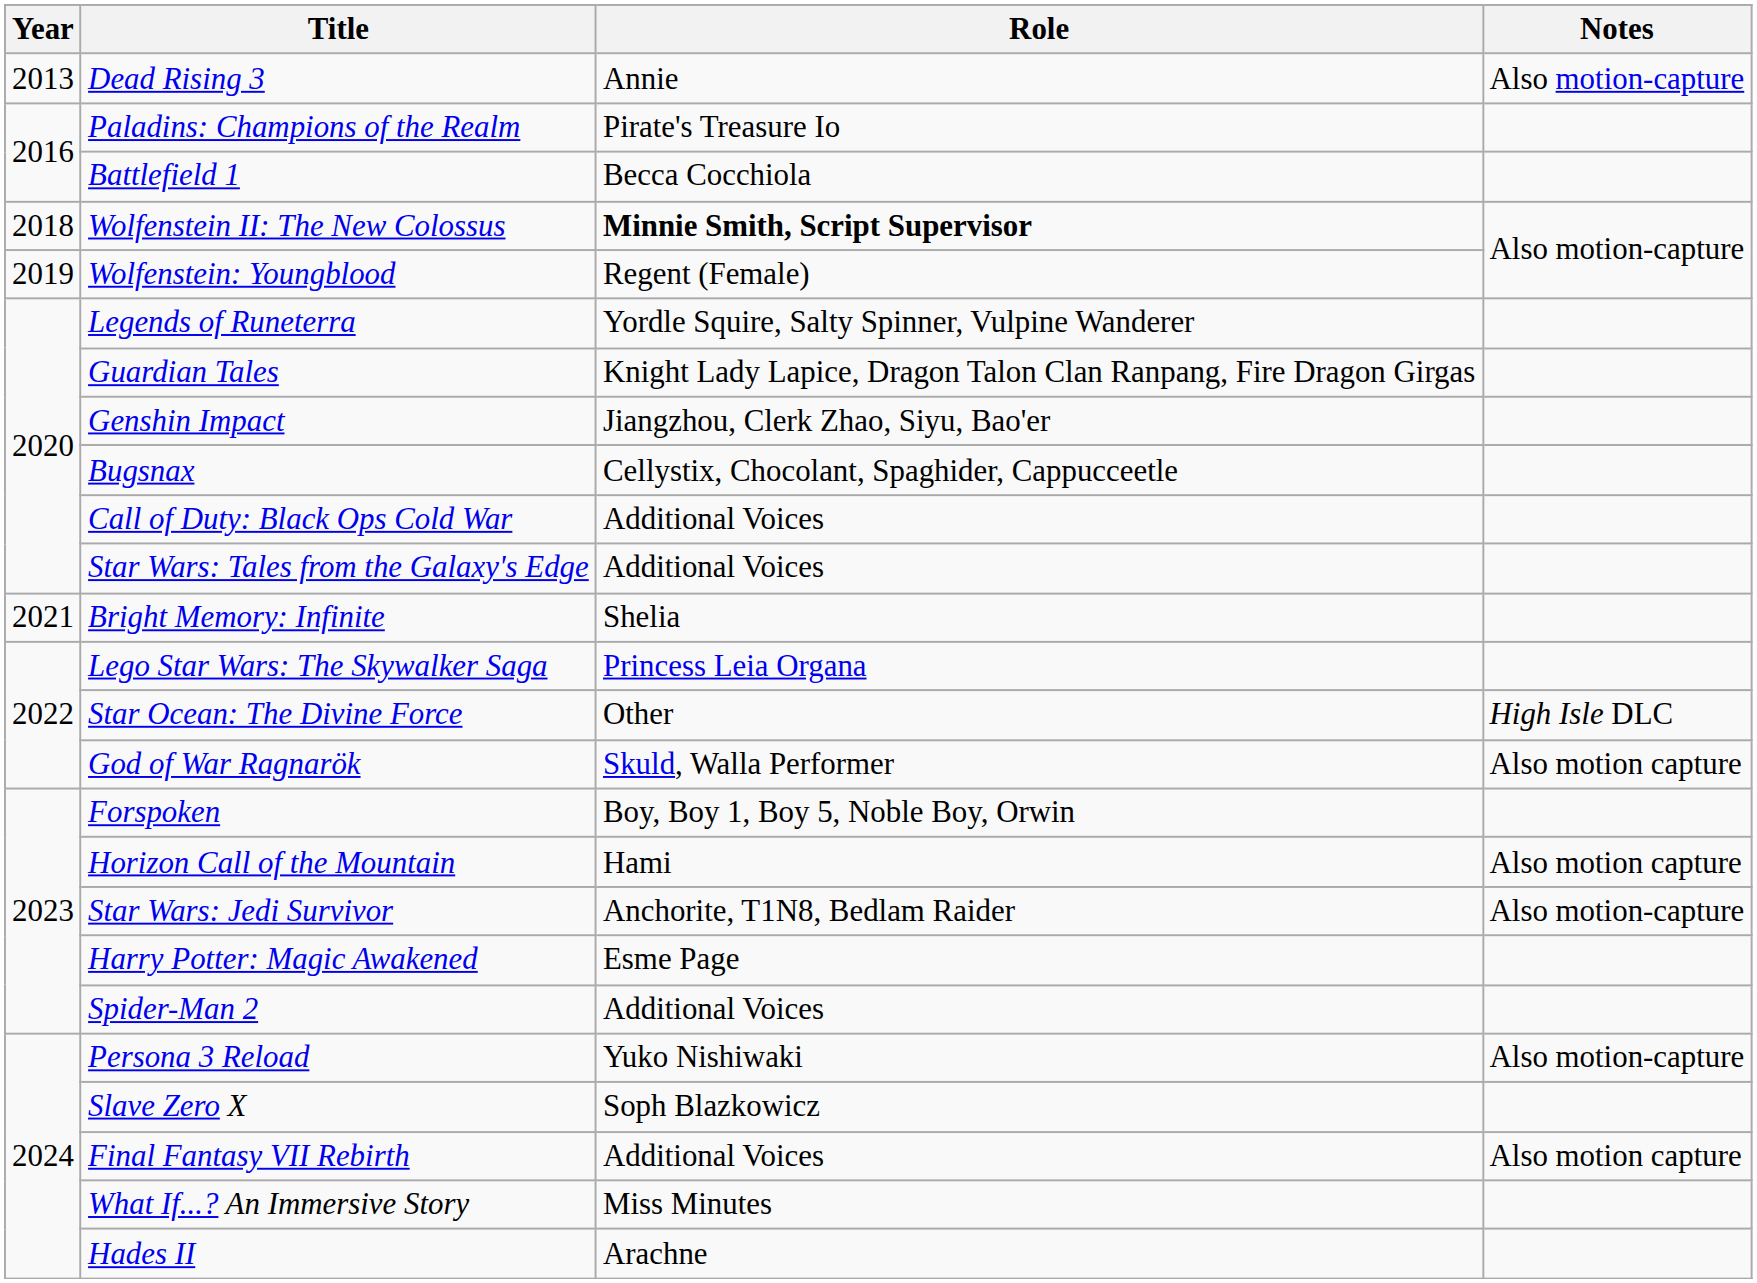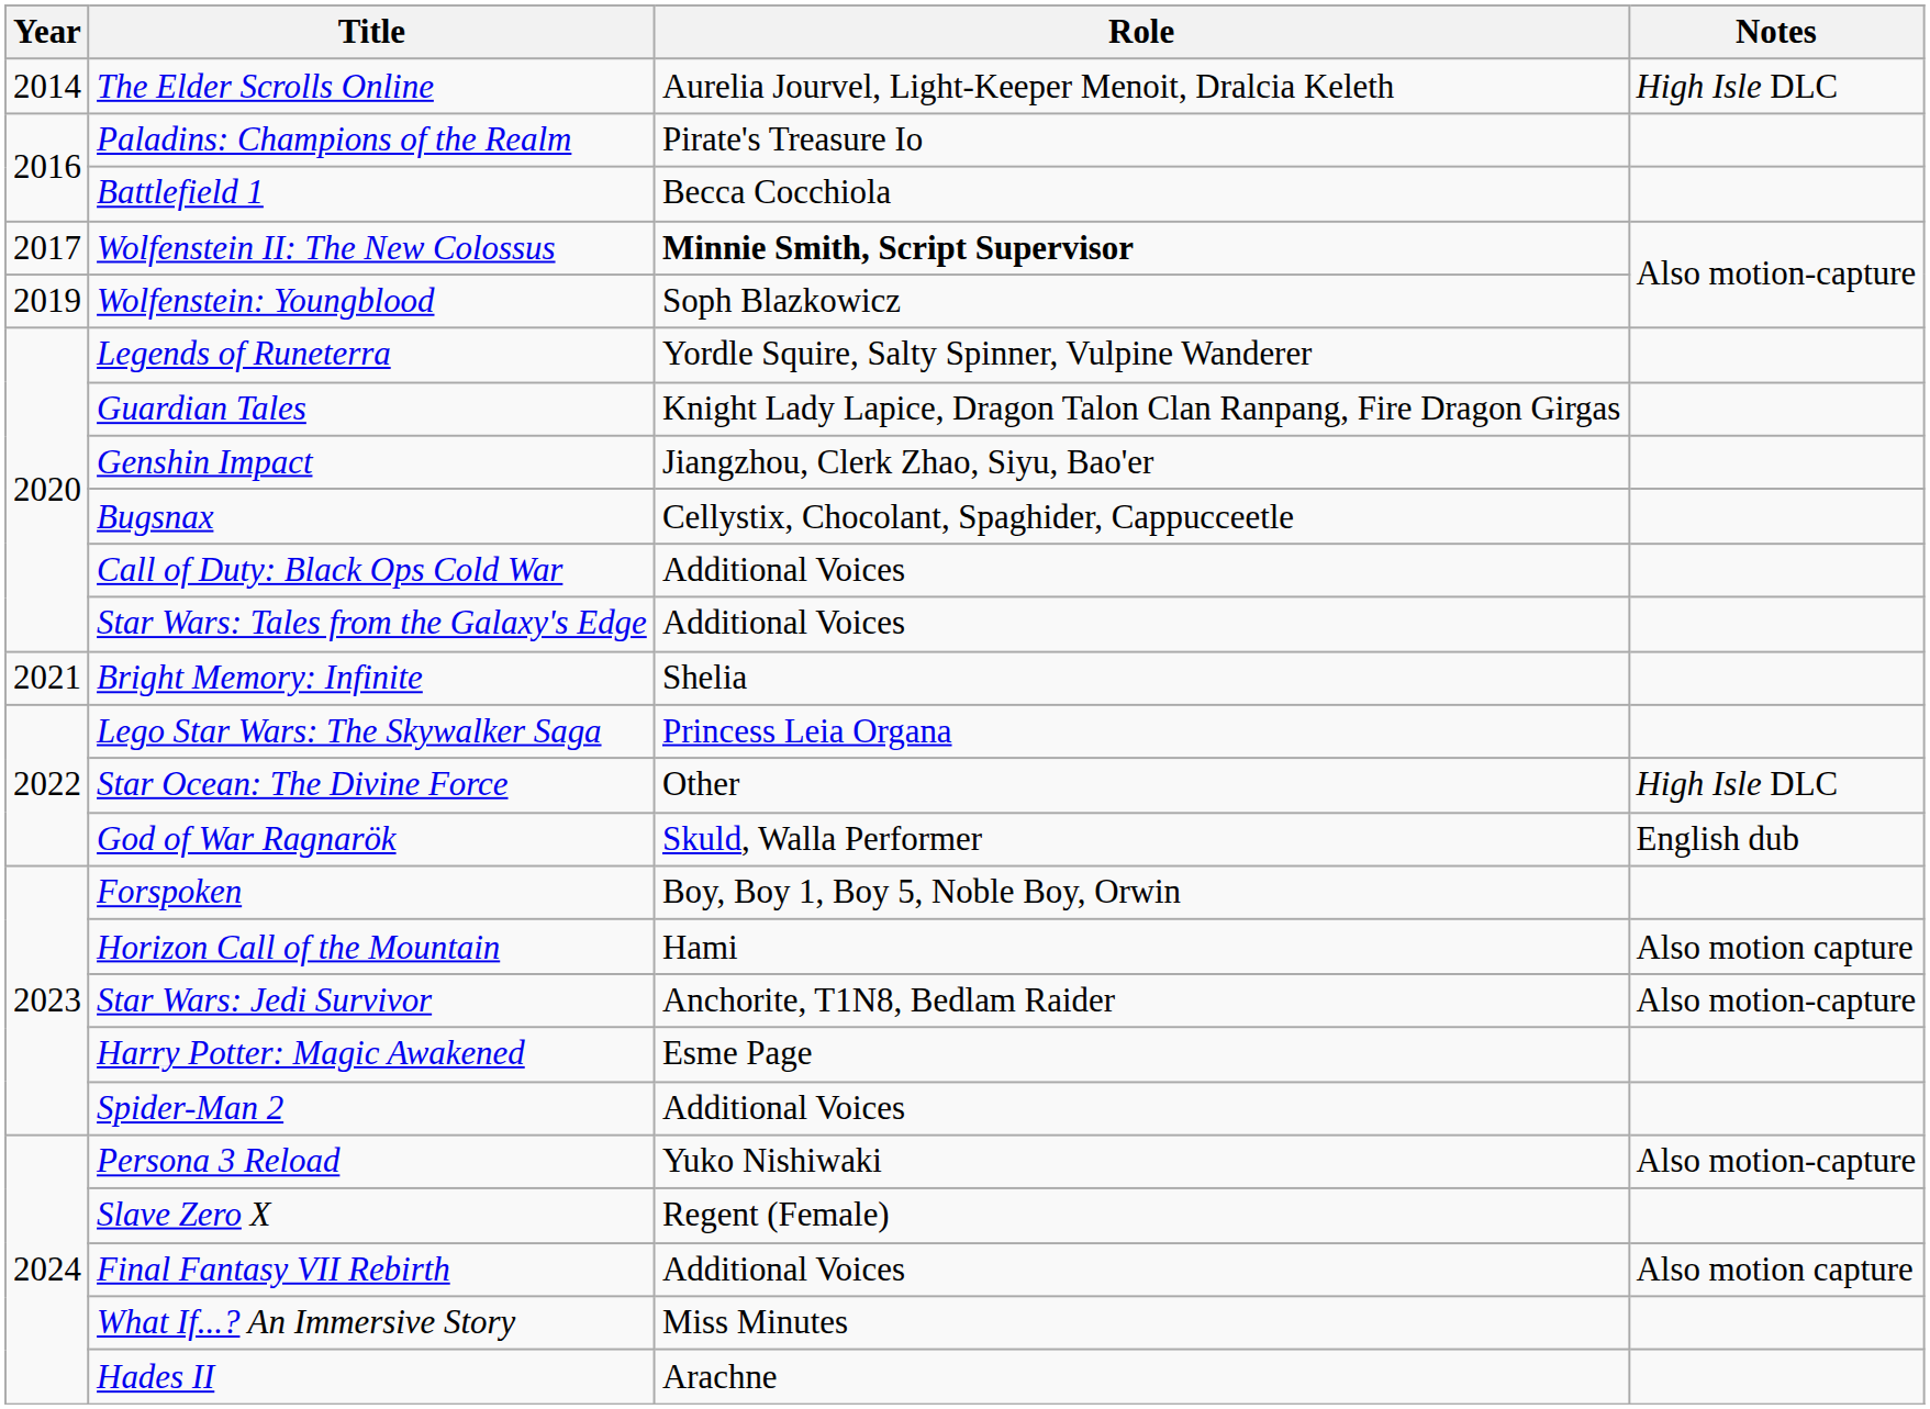- row: 2013 | Dead Rising 3 | Annie | Also motion-capture
+ row: 2014 | The Elder Scrolls Online | Aurelia Jourvel, Light-Keeper Menoit, Dralcia Keleth | High Isle DLC
Wolfenstein II: The New Colossus | Year: 2018 -> 2017
Wolfenstein: Youngblood | Role: Regent (Female) -> Soph Blazkowicz
God of War Ragnarök | Notes: Also motion capture -> English dub
Slave Zero X | Role: Soph Blazkowicz -> Regent (Female)
